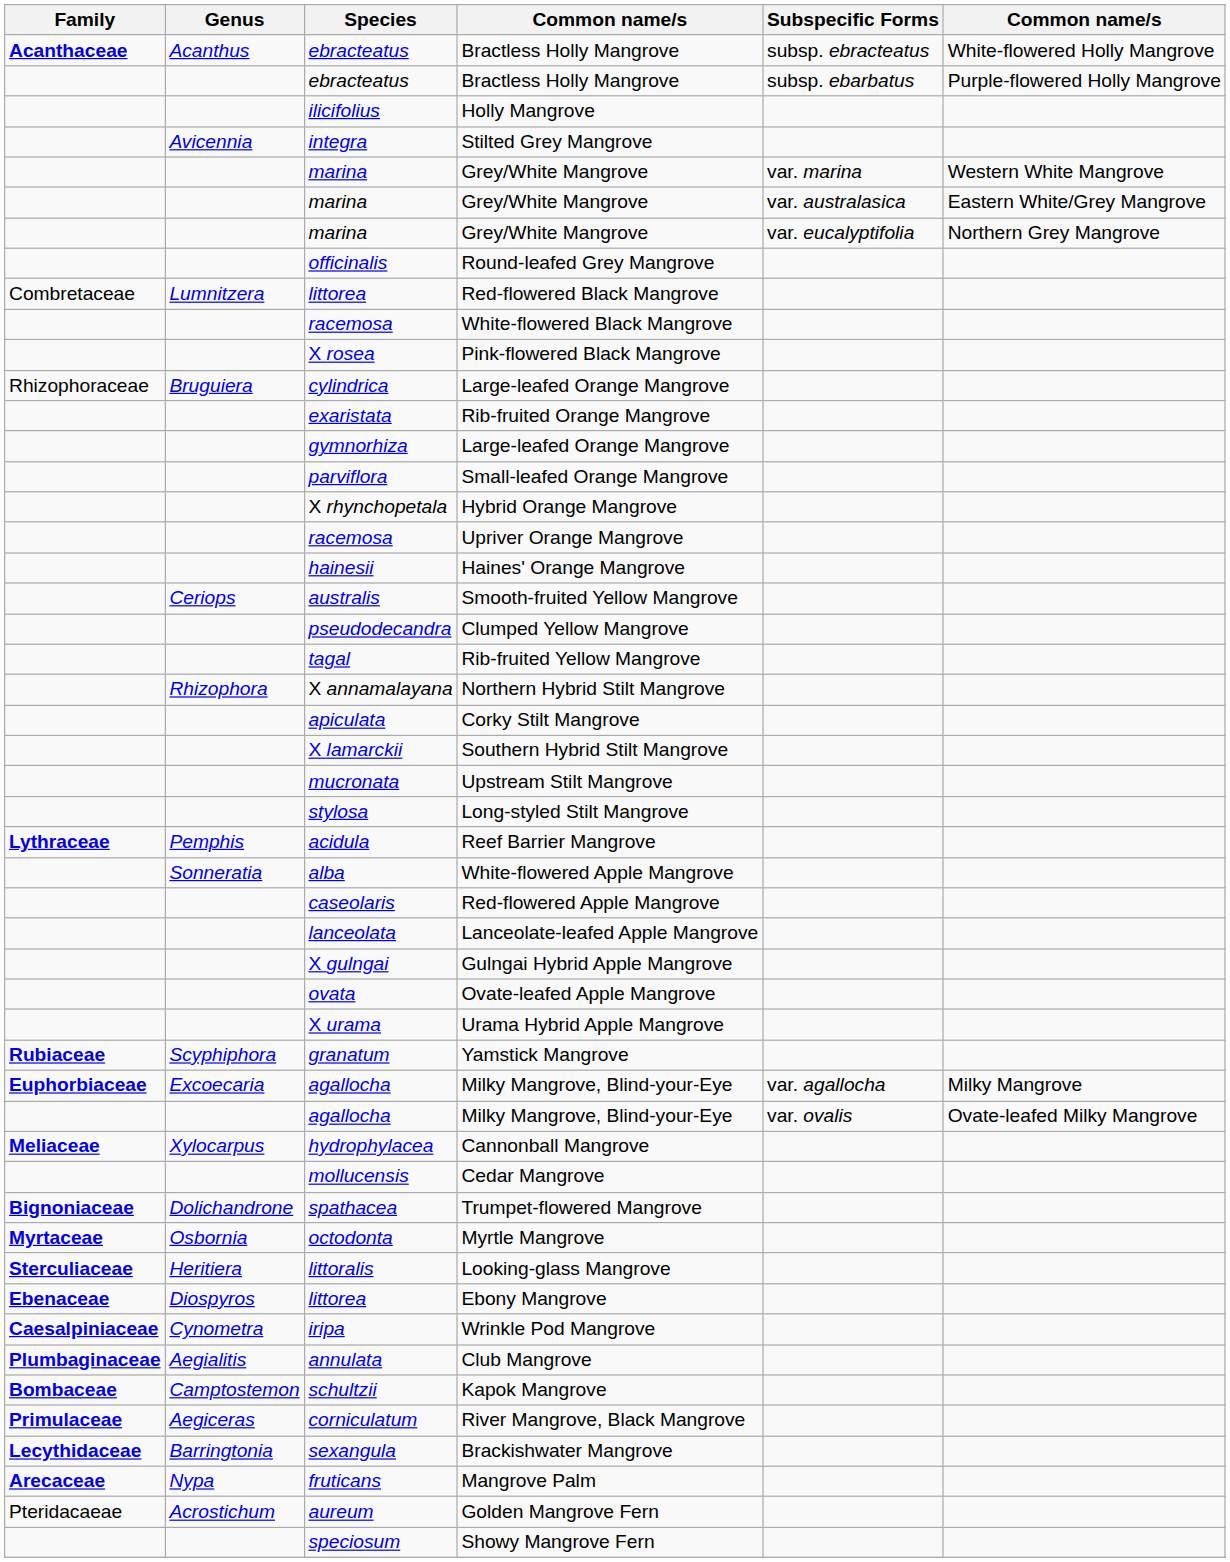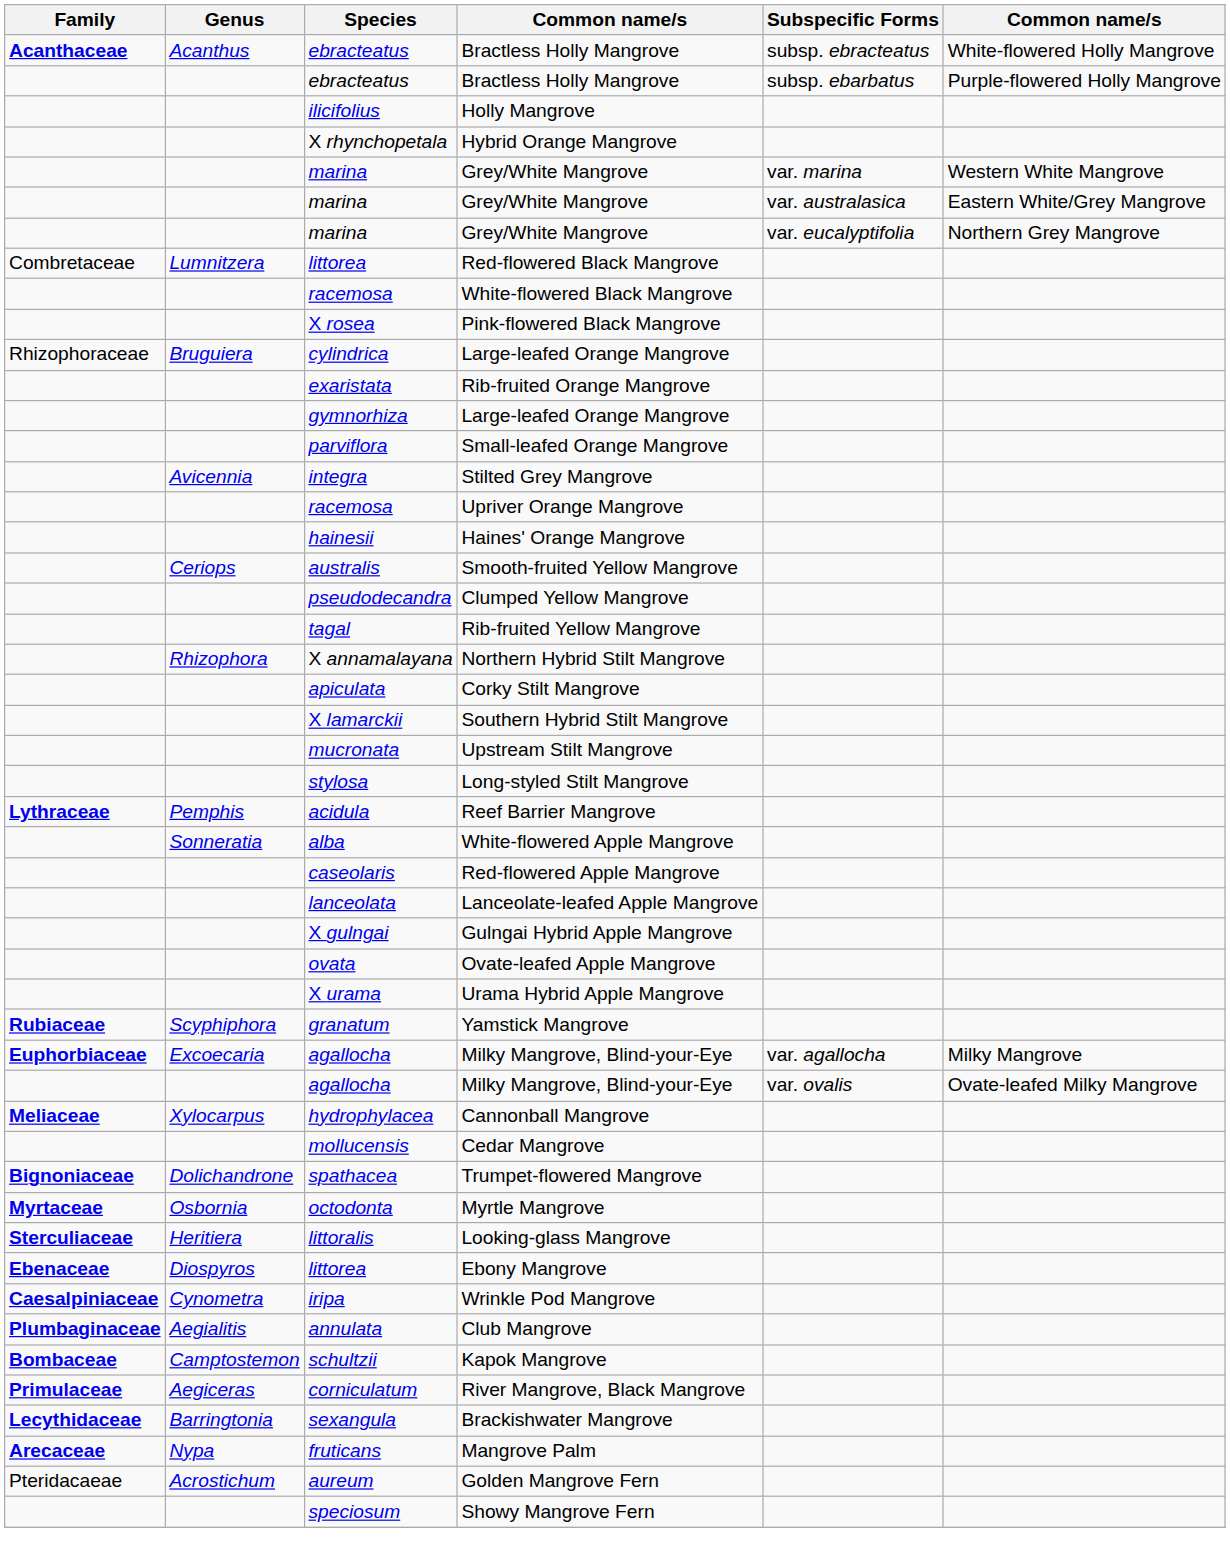rows swapped: Stilted Grey Mangrove <-> Hybrid Orange Mangrove
- row: officinalis | Round-leafed Grey Mangrove
